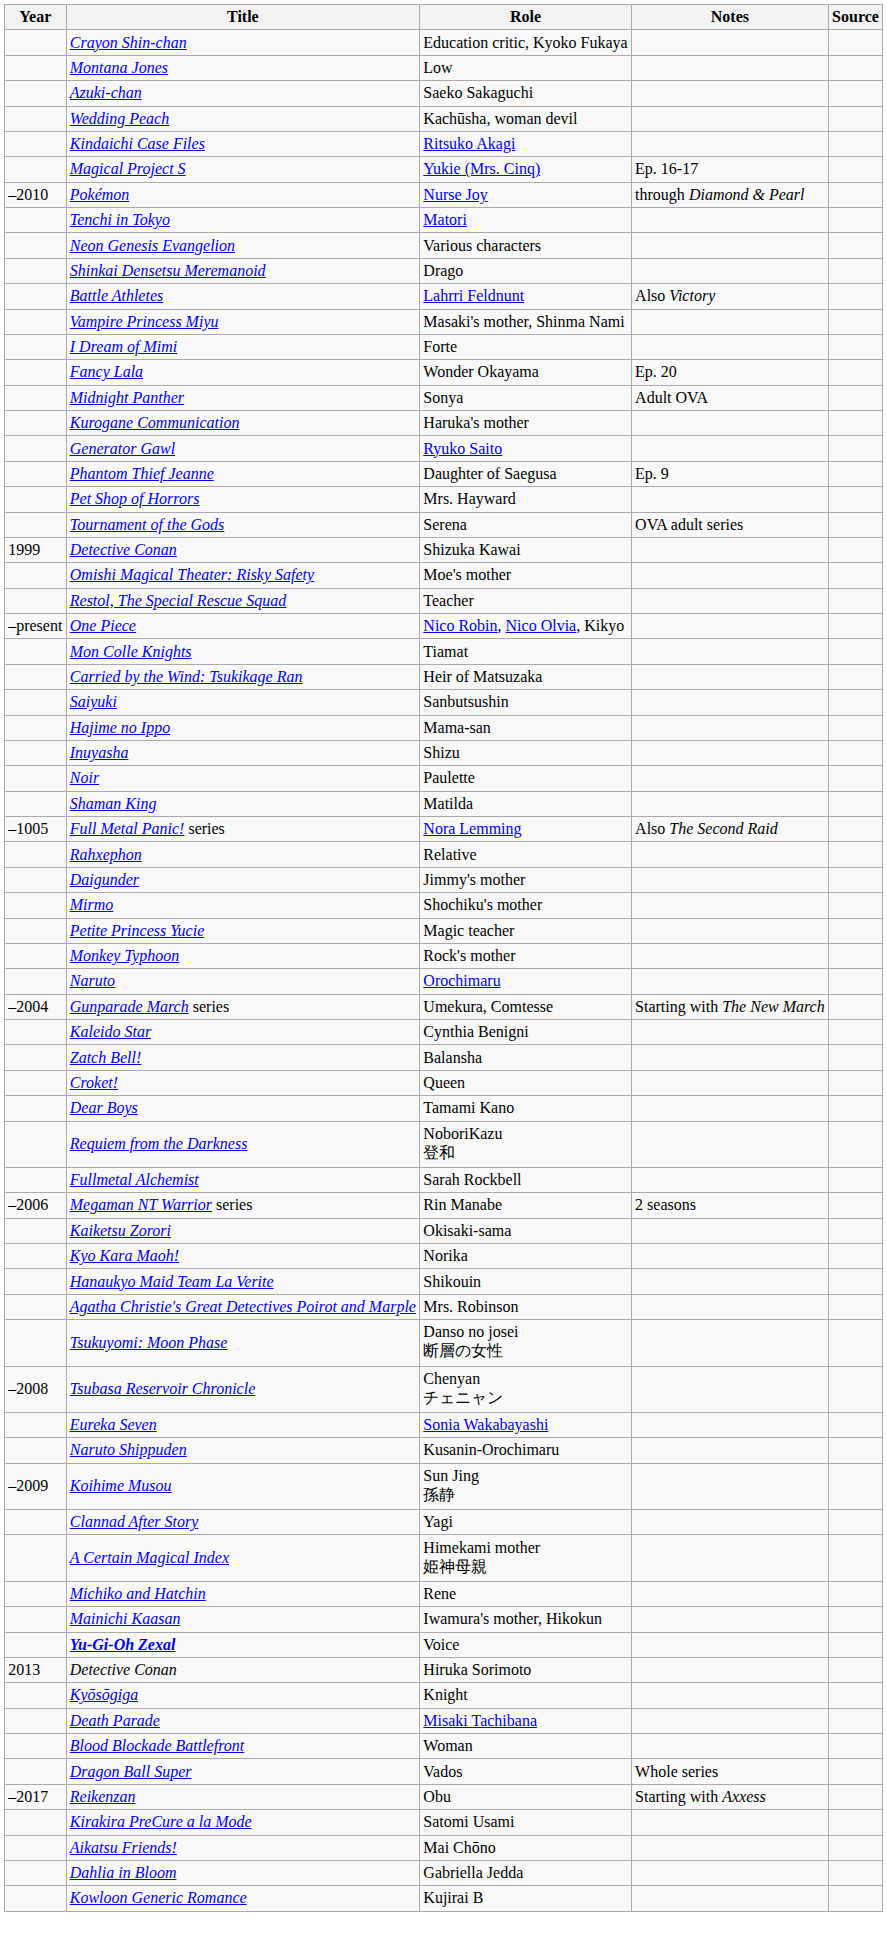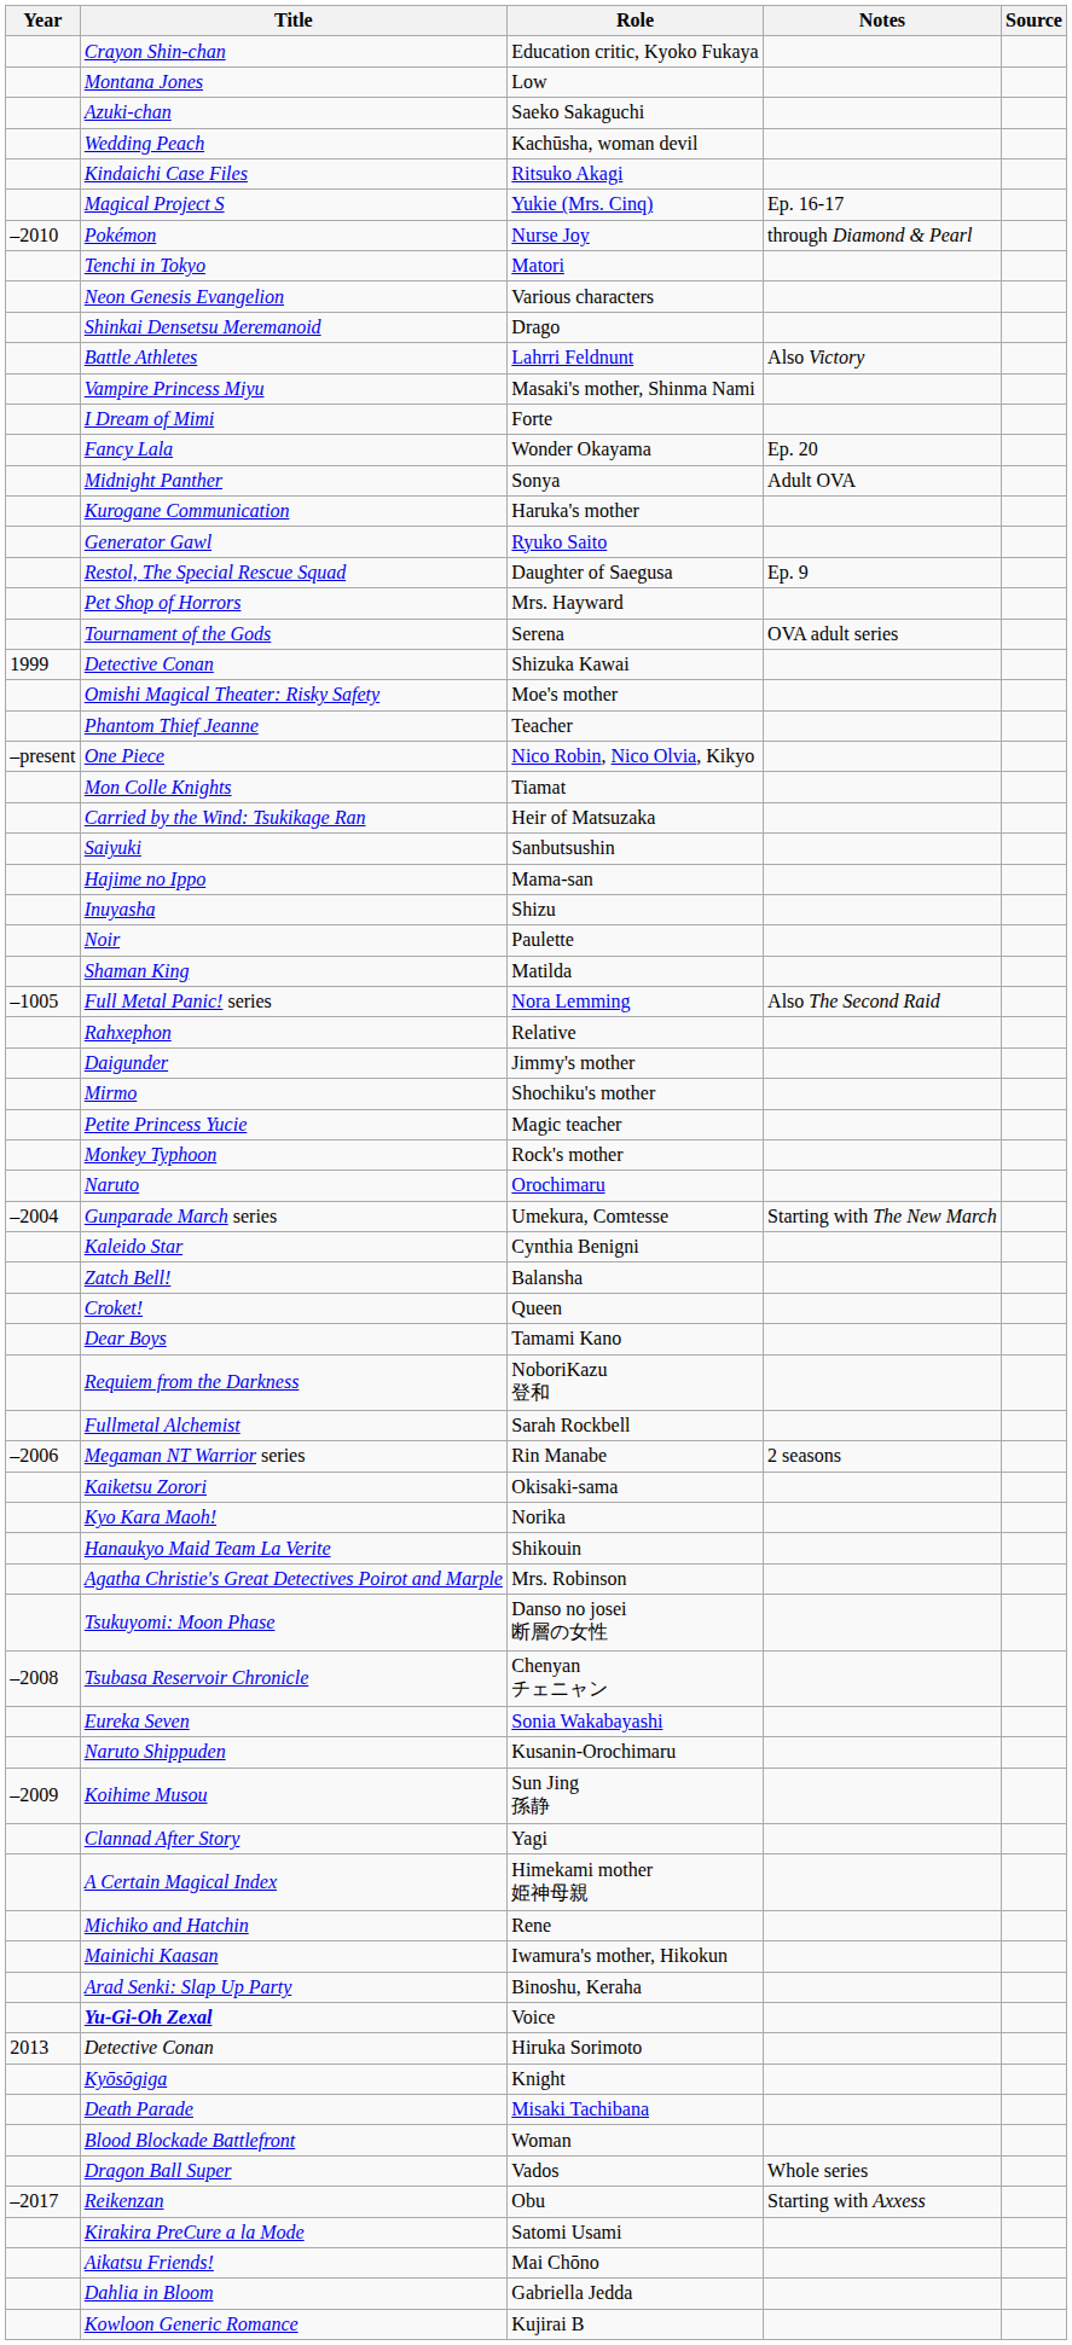Daughter of Saegusa | Title: Phantom Thief Jeanne -> Restol, The Special Rescue Squad
Teacher | Title: Restol, The Special Rescue Squad -> Phantom Thief Jeanne
+ row: Arad Senki: Slap Up Party | Binoshu, Keraha
